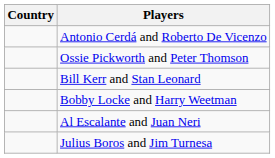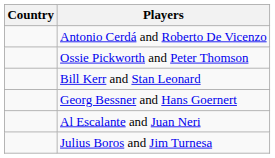- row: Bobby Locke and Harry Weetman
+ row: Georg Bessner and Hans Goernert
